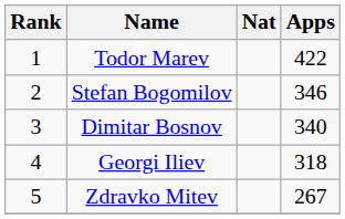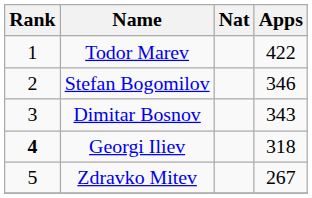Dimitar Bosnov | Apps: 340 -> 343
Georgi Iliev | Rank: normal -> bold
